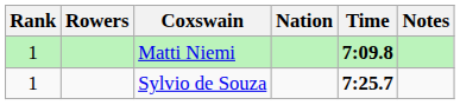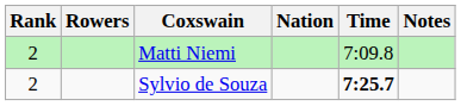Matti Niemi | Rank: 1 -> 2
Matti Niemi | Time: bold -> normal
Sylvio de Souza | Rank: 1 -> 2
